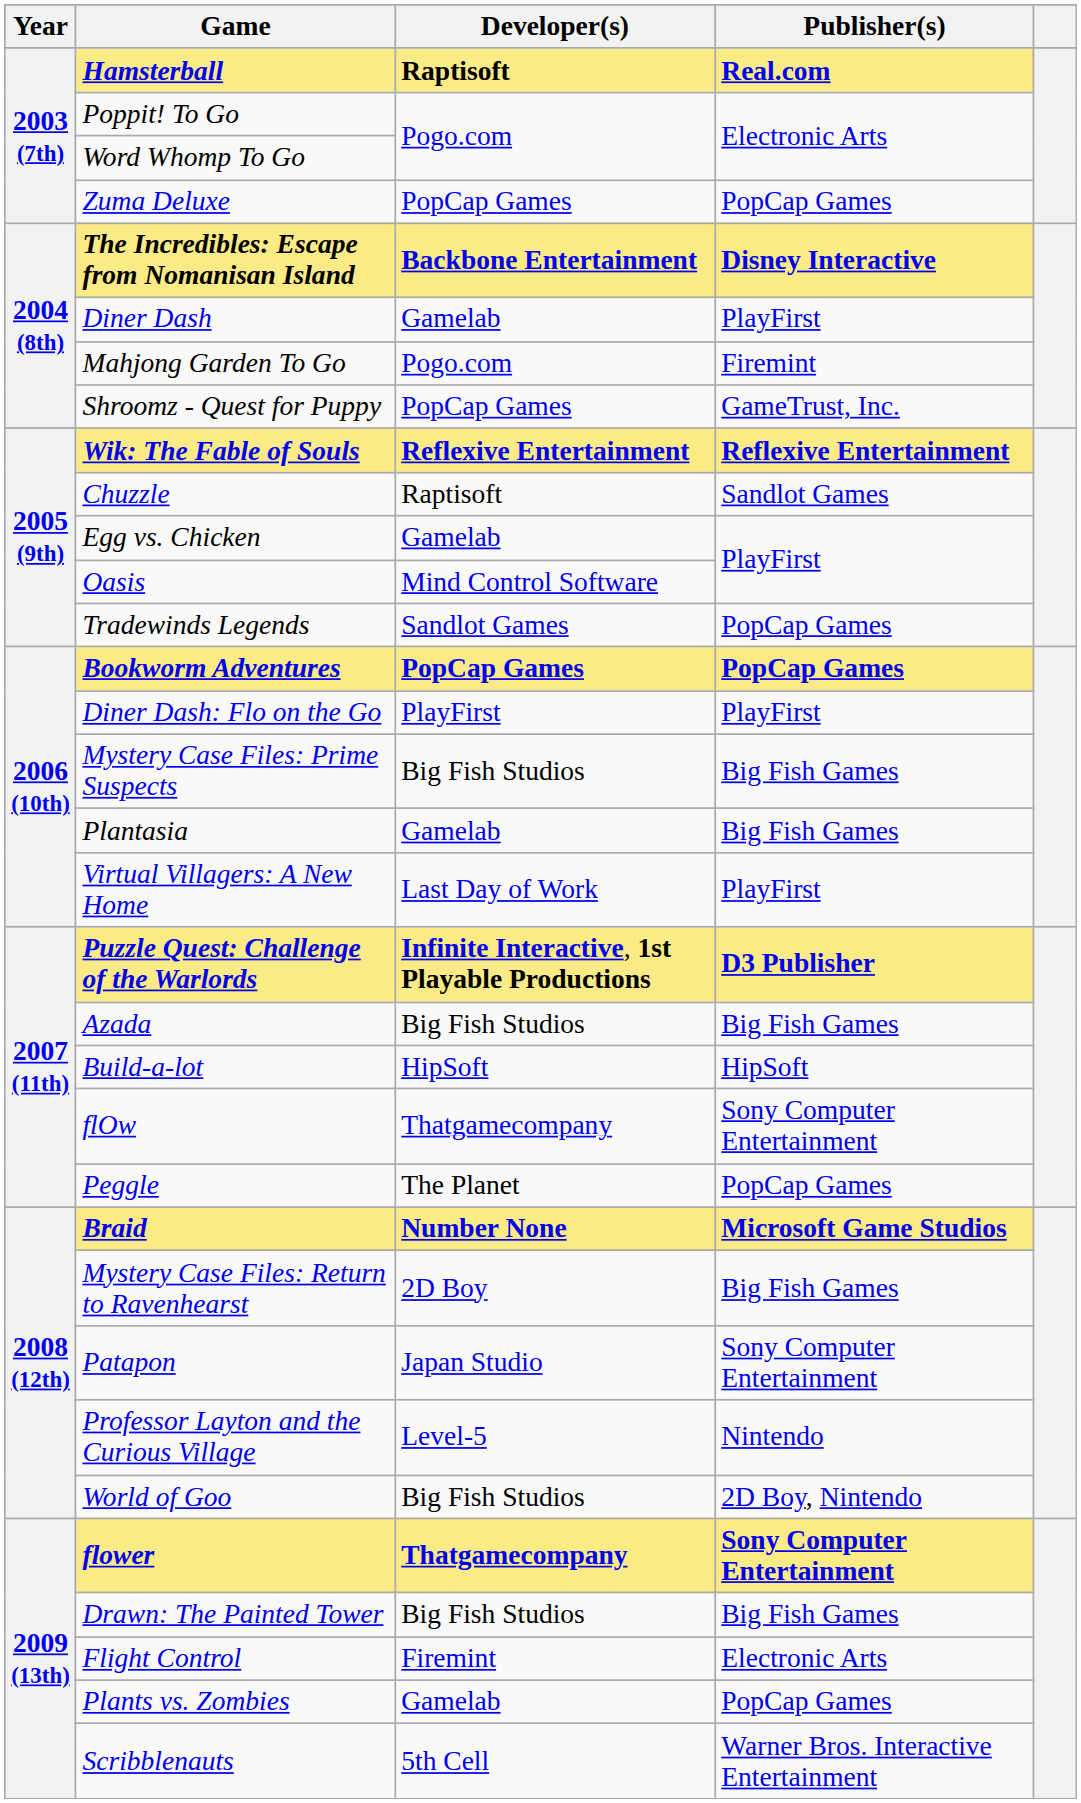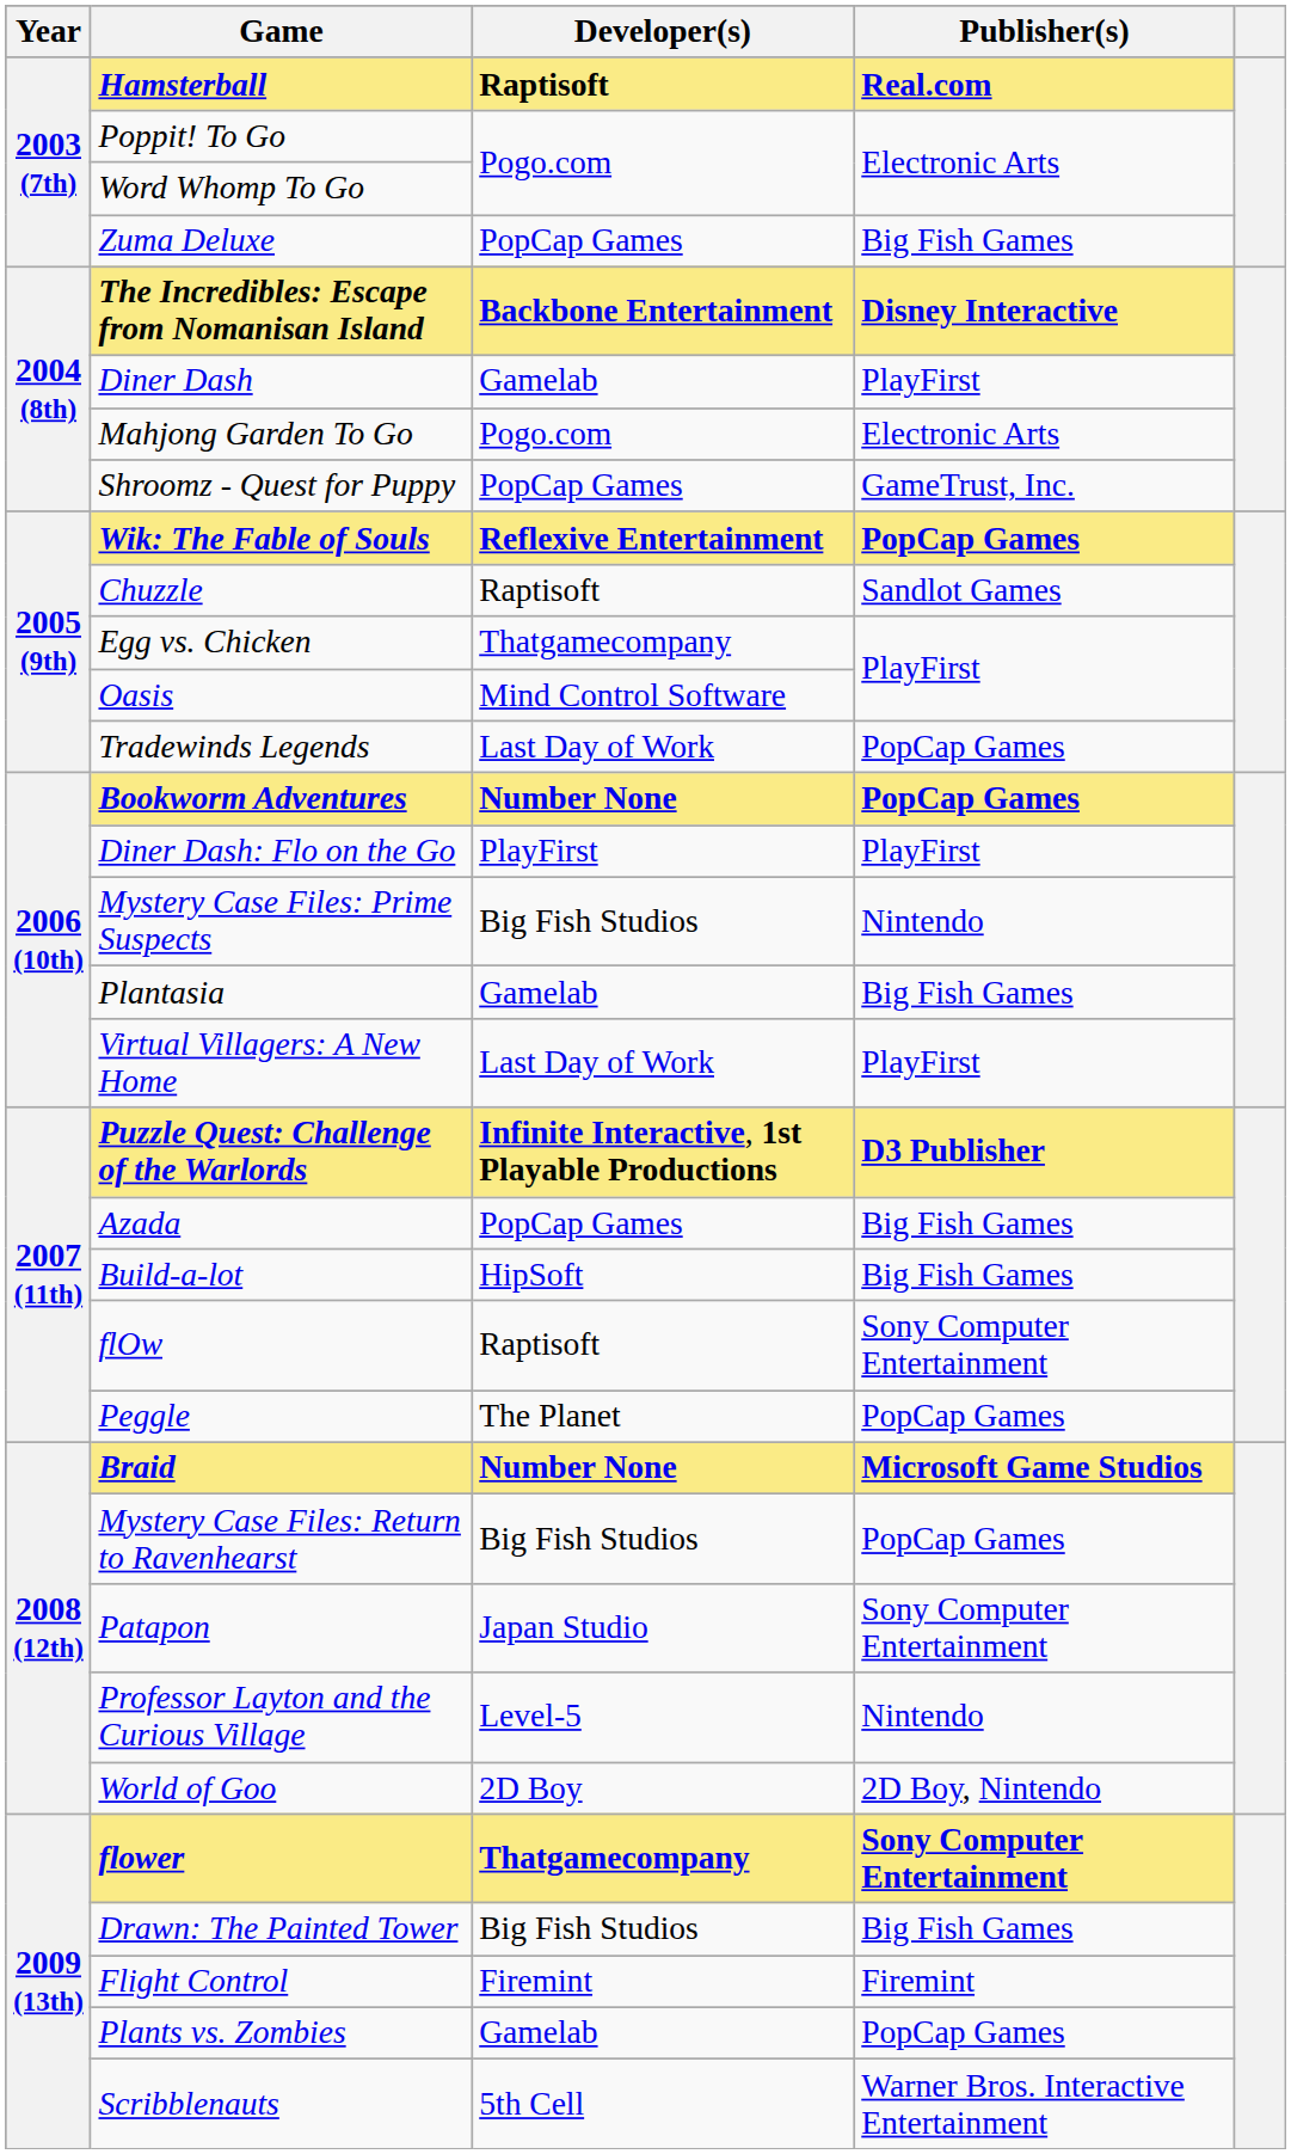Zuma Deluxe | Publisher(s): PopCap Games -> Big Fish Games
Mahjong Garden To Go | Publisher(s): Firemint -> Electronic Arts
Wik: The Fable of Souls | Publisher(s): Reflexive Entertainment -> PopCap Games
Egg vs. Chicken | Developer(s): Gamelab -> Thatgamecompany
Tradewinds Legends | Developer(s): Sandlot Games -> Last Day of Work
Bookworm Adventures | Developer(s): PopCap Games -> Number None
Mystery Case Files: Prime Suspects | Publisher(s): Big Fish Games -> Nintendo
Azada | Developer(s): Big Fish Studios -> PopCap Games
Build-a-lot | Publisher(s): HipSoft -> Big Fish Games
flOw | Developer(s): Thatgamecompany -> Raptisoft
Mystery Case Files: Return to Ravenhearst | Developer(s): 2D Boy -> Big Fish Studios
Mystery Case Files: Return to Ravenhearst | Publisher(s): Big Fish Games -> PopCap Games
World of Goo | Developer(s): Big Fish Studios -> 2D Boy
Flight Control | Publisher(s): Electronic Arts -> Firemint
